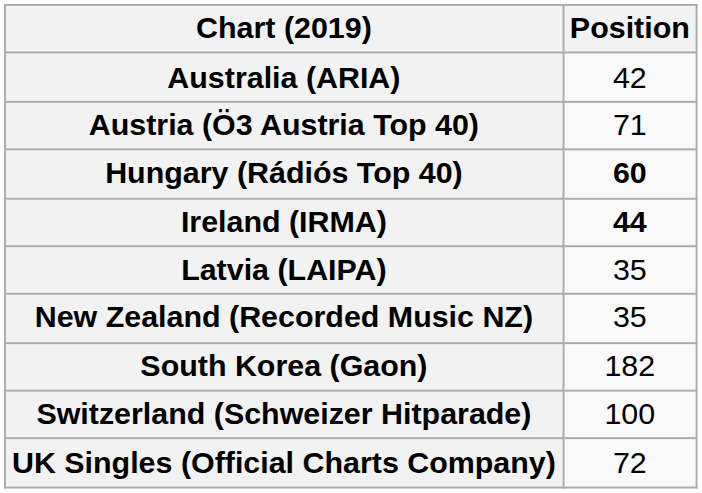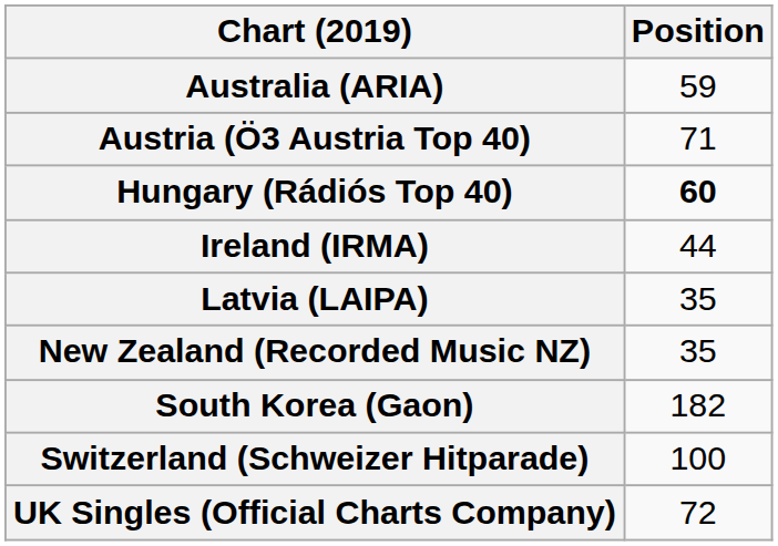Australia (ARIA) | Position: 42 -> 59
Ireland (IRMA) | Position: bold -> normal
